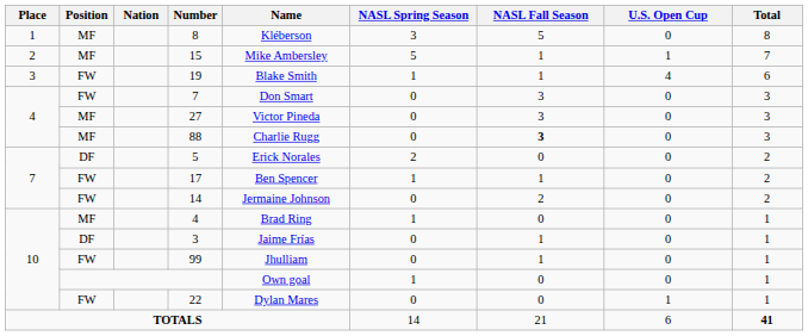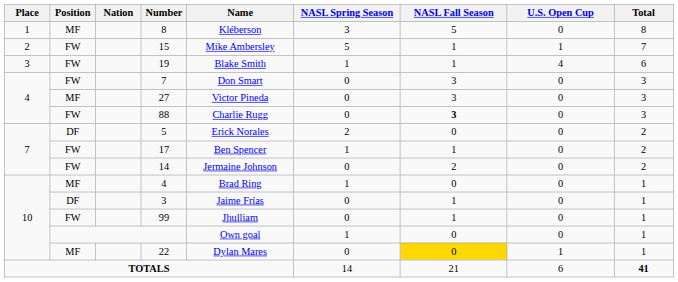15 | Position: MF -> FW
88 | Position: MF -> FW
22 | Position: FW -> MF
22 | NASL Fall Season: no background -> gold background
